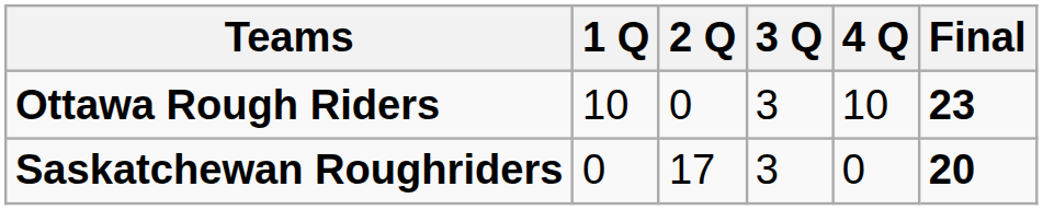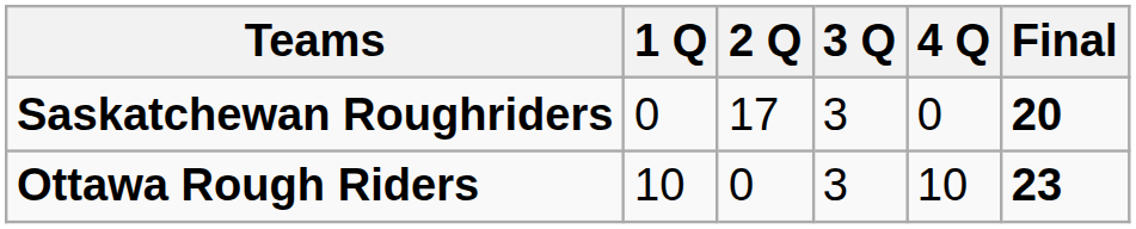rows swapped: Ottawa Rough Riders <-> Saskatchewan Roughriders
